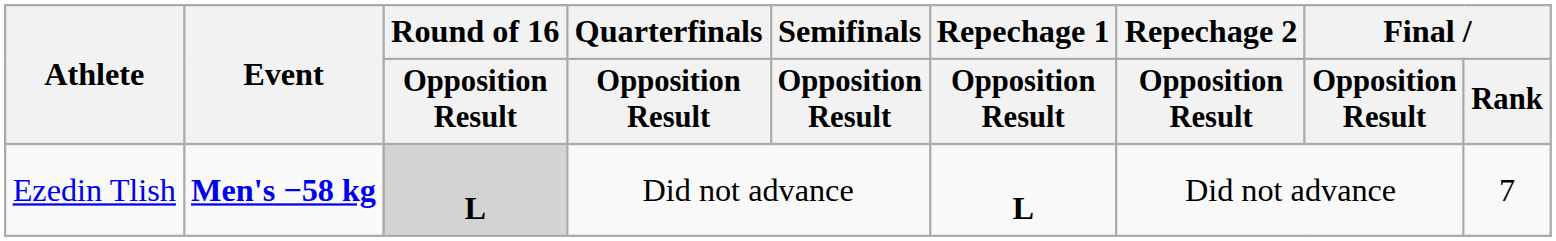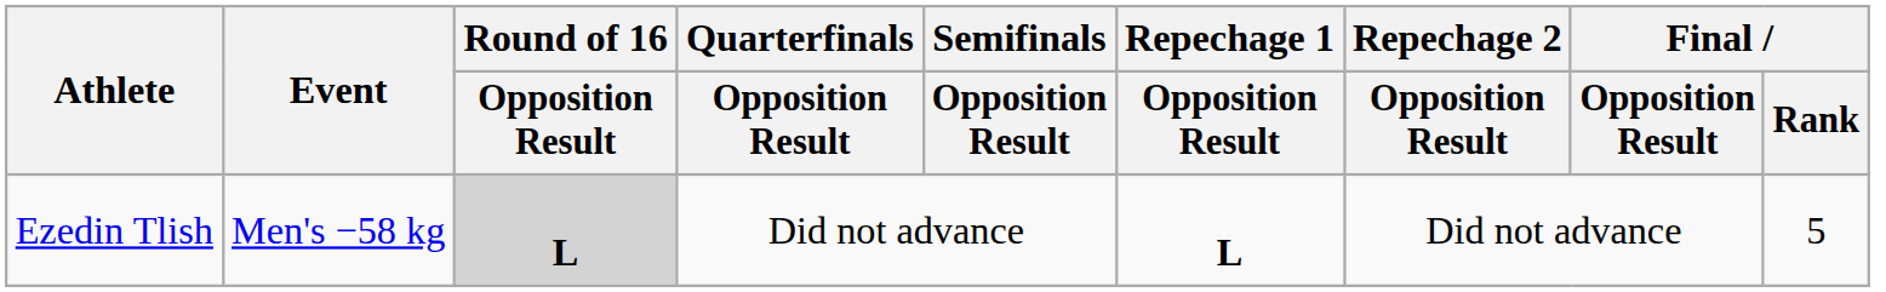Ezedin Tlish | Event: bold -> normal
Ezedin Tlish | Final / Rank: 7 -> 5
